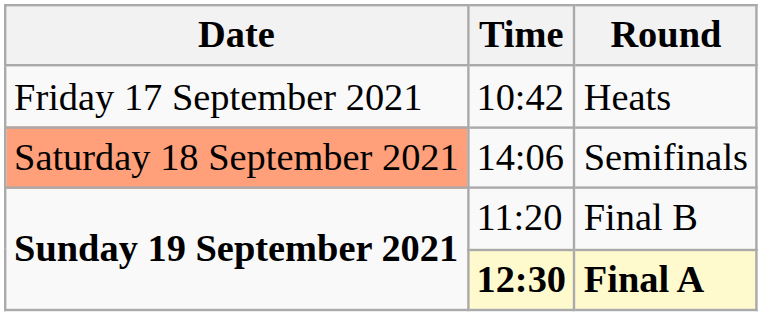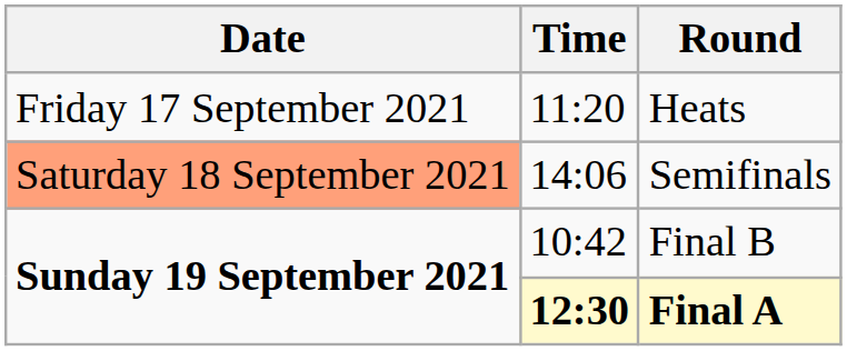Heats | Time: 10:42 -> 11:20
Final B | Time: 11:20 -> 10:42
